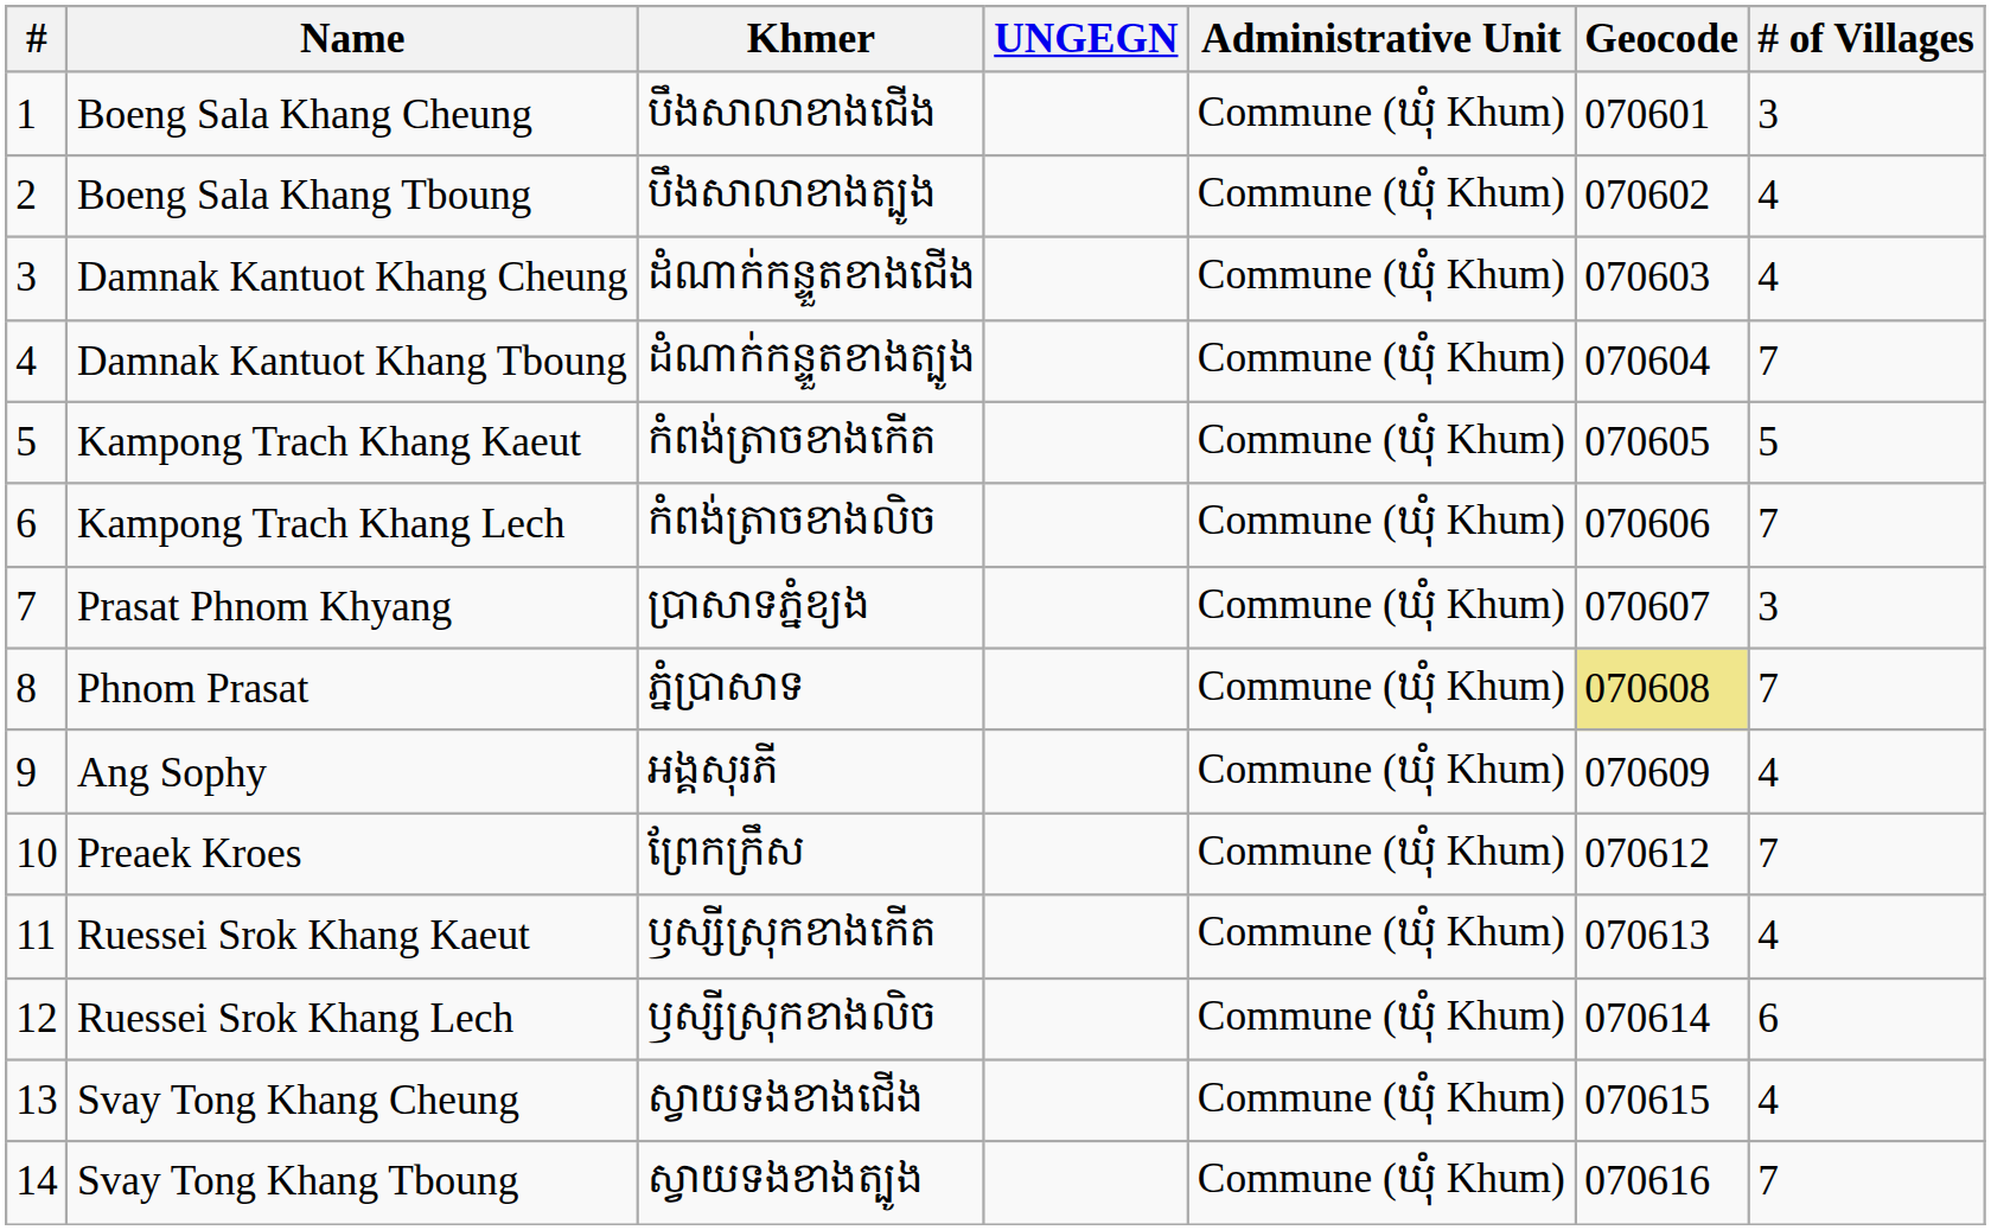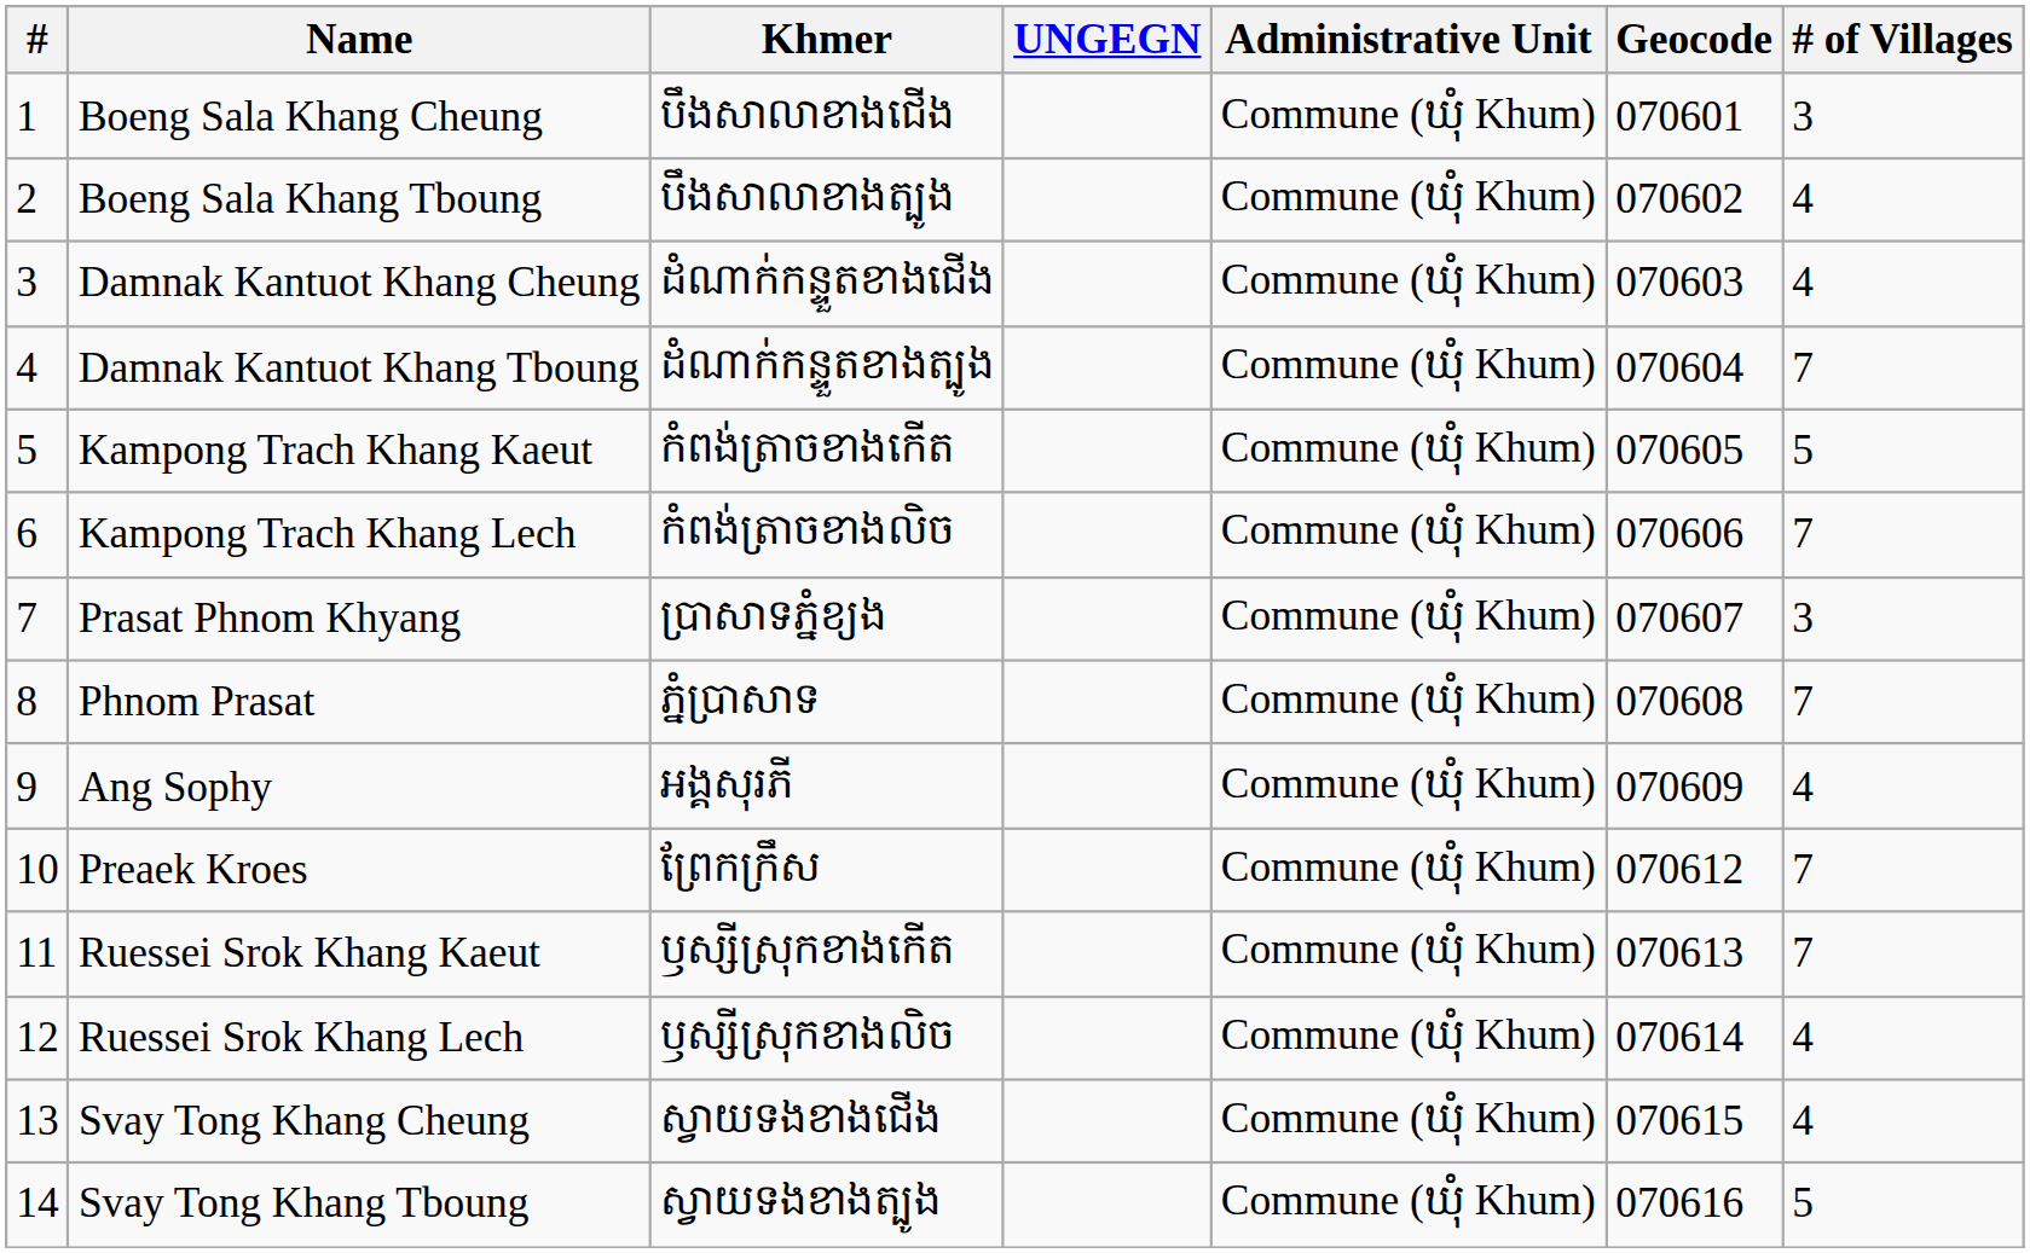Phnom Prasat | Geocode: khaki background -> no background
Ruessei Srok Khang Kaeut | # of Villages: 4 -> 7
Ruessei Srok Khang Lech | # of Villages: 6 -> 4
Svay Tong Khang Tboung | # of Villages: 7 -> 5
